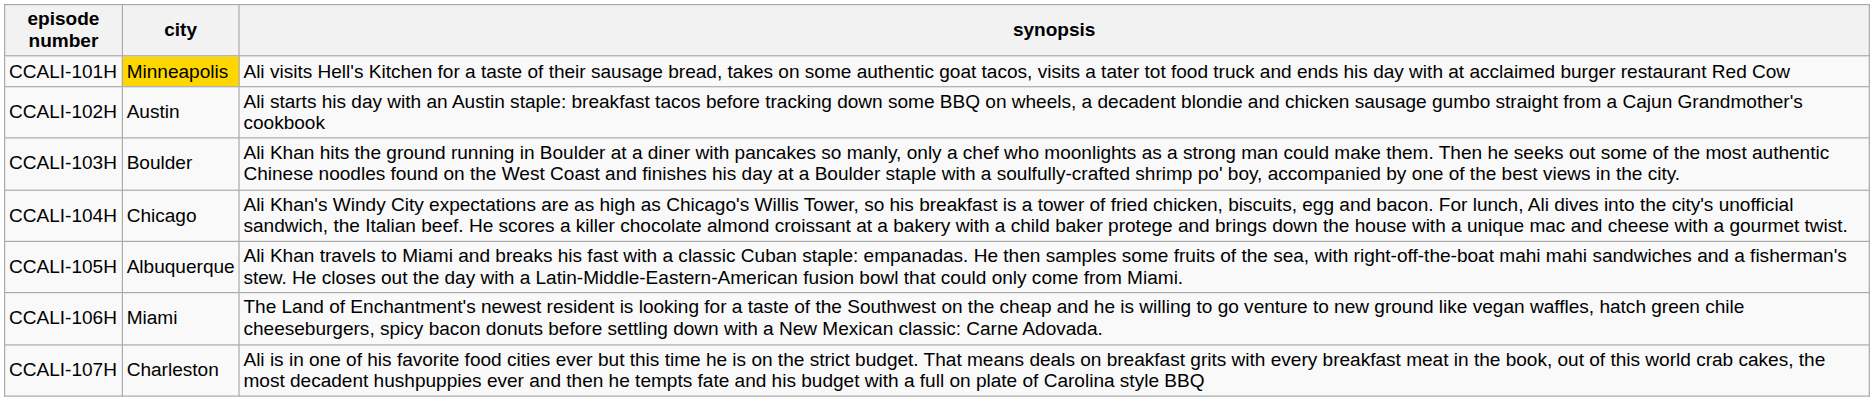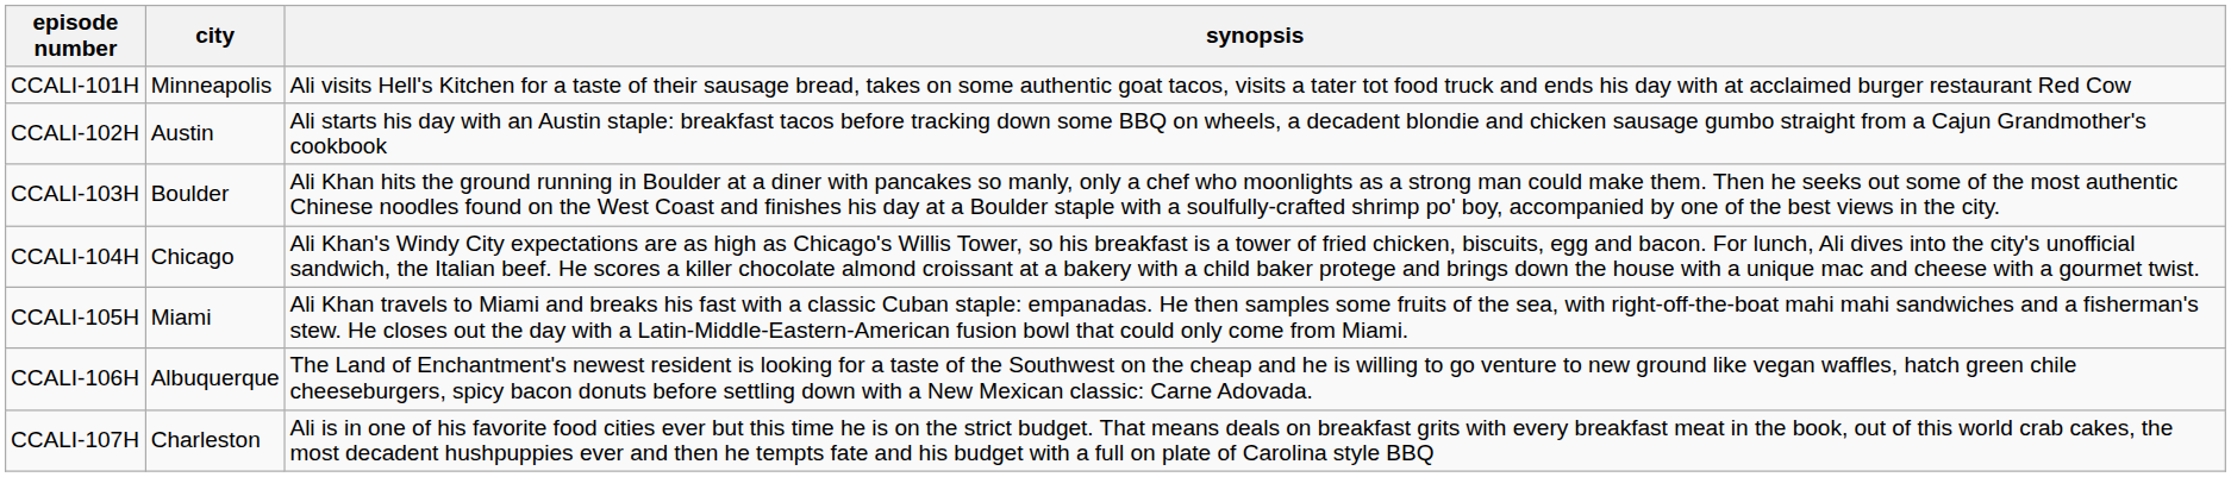CCALI-101H | city: gold background -> no background
CCALI-105H | city: Albuquerque -> Miami
CCALI-106H | city: Miami -> Albuquerque
